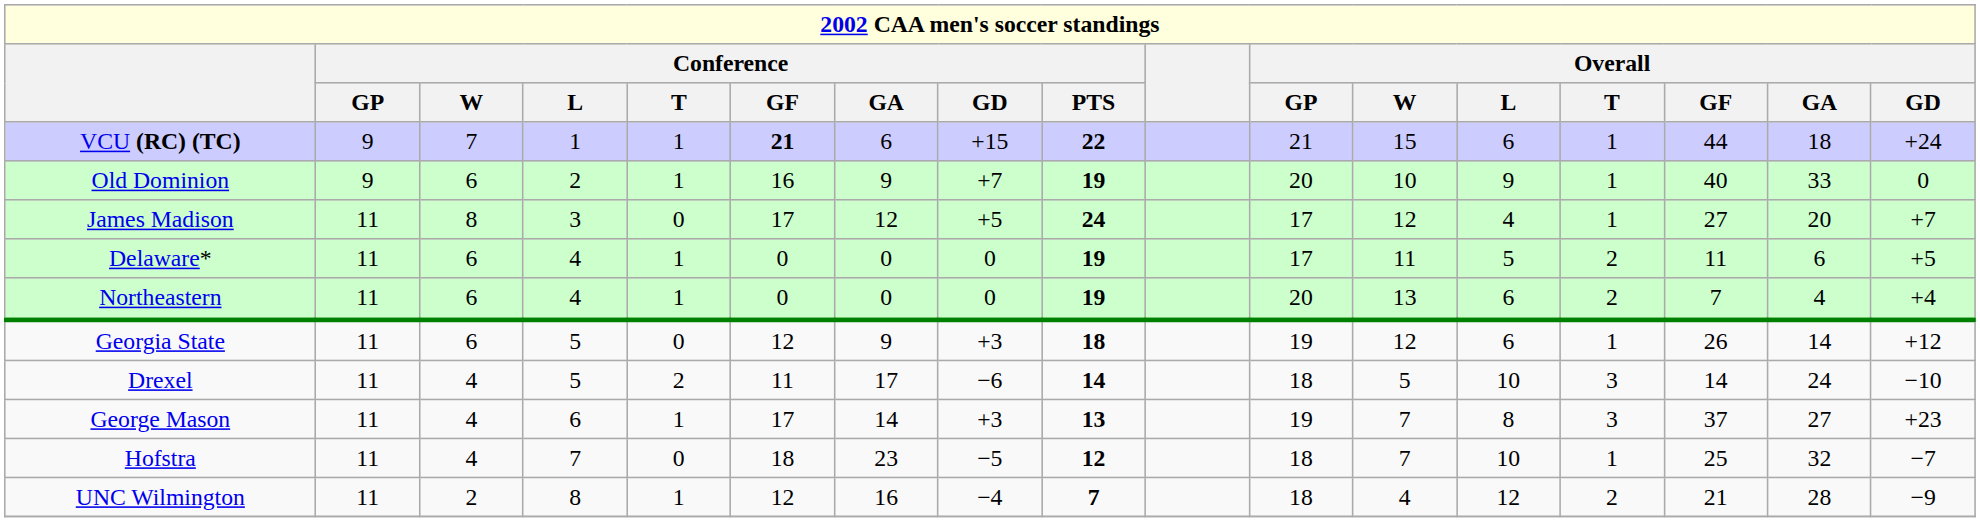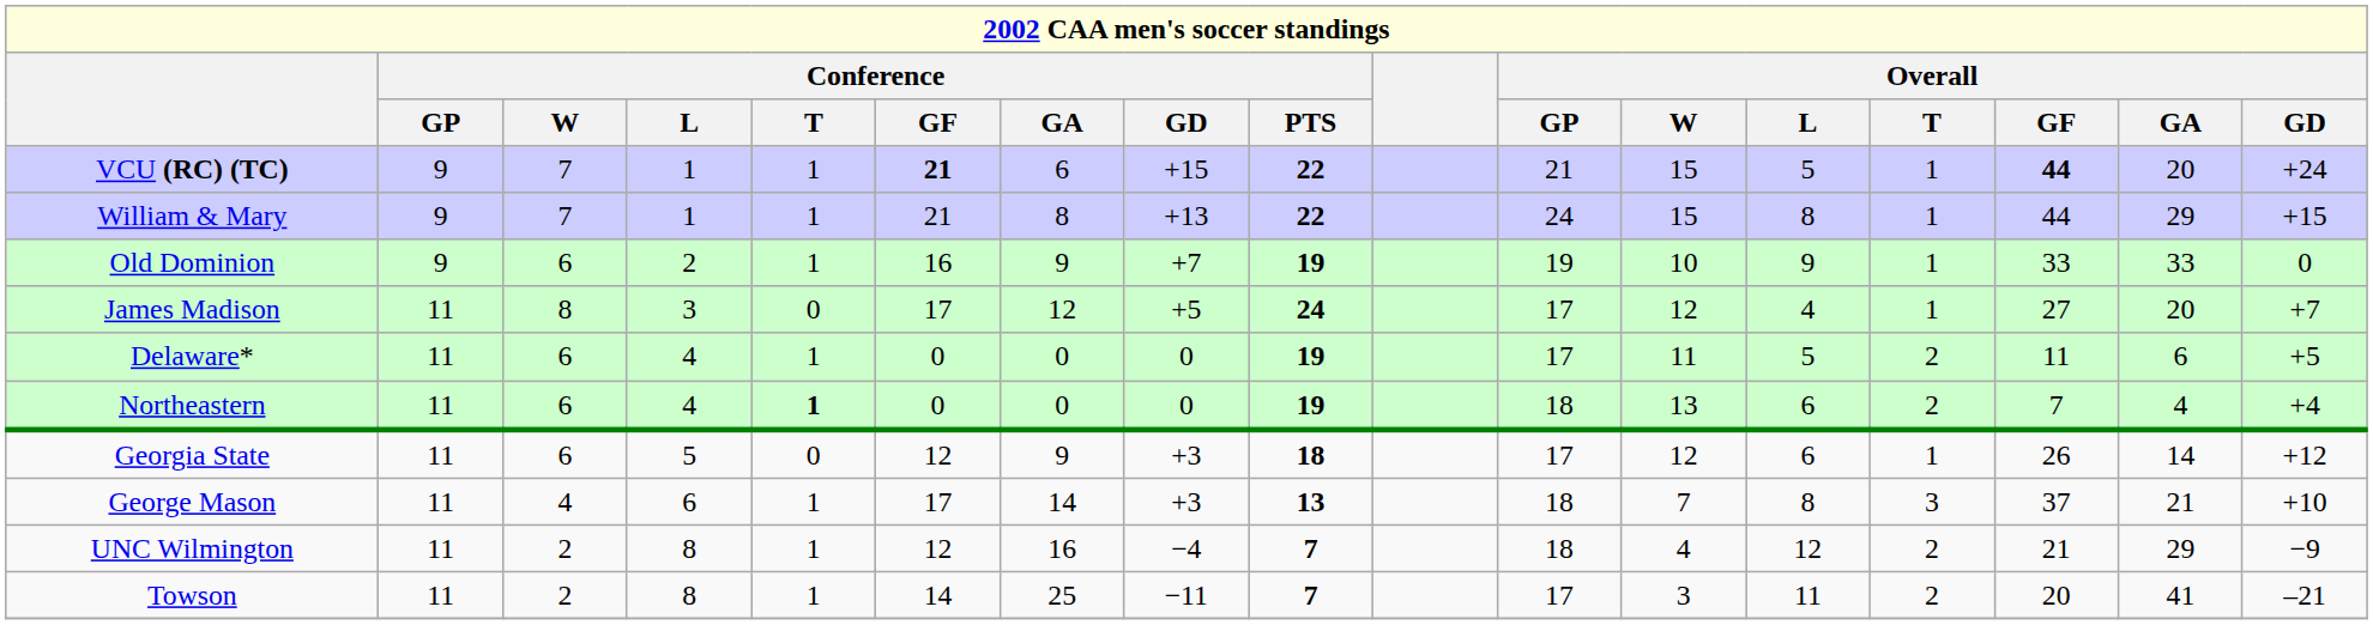VCU (RC) (TC) | Overall / L: 6 -> 5
VCU (RC) (TC) | Overall / GF: normal -> bold
VCU (RC) (TC) | Overall / GA: 18 -> 20
+ row: William & Mary | 9 | 7 | 1 | 1 | 21 | 8 | +13 | 22 | 24 | 15 | 8 | 1 | 44 | 29 | +15
Old Dominion | Overall / GP: 20 -> 19
Old Dominion | Overall / GF: 40 -> 33
Northeastern | Conference / T: normal -> bold
Northeastern | Overall / GP: 20 -> 18
Georgia State | Overall / GP: 19 -> 17
- row: Drexel | 11 | 4 | 5 | 2 | 11 | 17 | −6 | 14 | 18 | 5 | 10 | 3 | 14 | 24 | −10
George Mason | Overall / GP: 19 -> 18
George Mason | Overall / GA: 27 -> 21
George Mason | Overall / GD: +23 -> +10
- row: Hofstra | 11 | 4 | 7 | 0 | 18 | 23 | −5 | 12 | 18 | 7 | 10 | 1 | 25 | 32 | −7
UNC Wilmington | Overall / GA: 28 -> 29
+ row: Towson | 11 | 2 | 8 | 1 | 14 | 25 | −11 | 7 | 17 | 3 | 11 | 2 | 20 | 41 | –21
